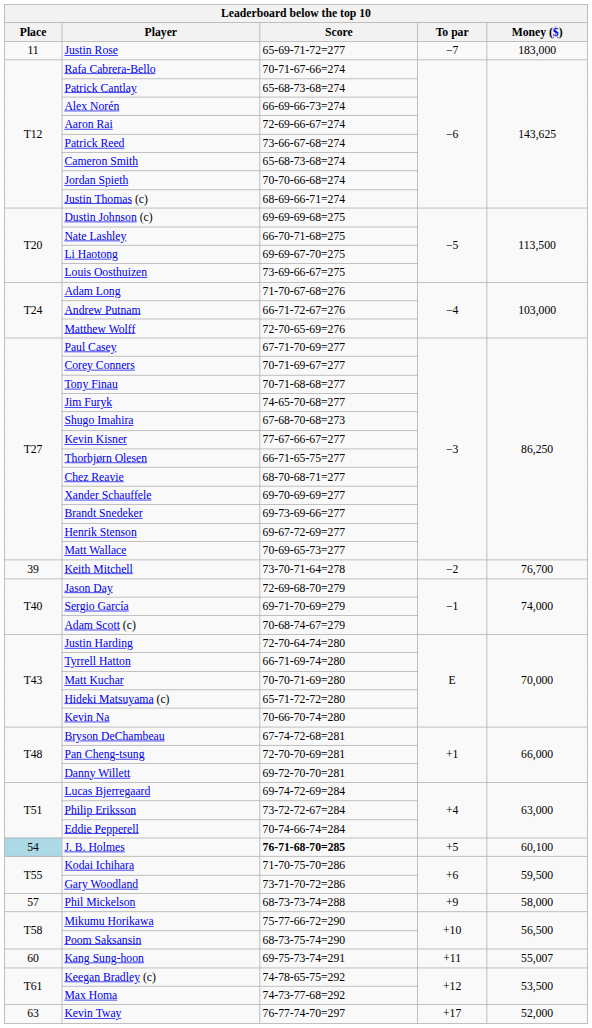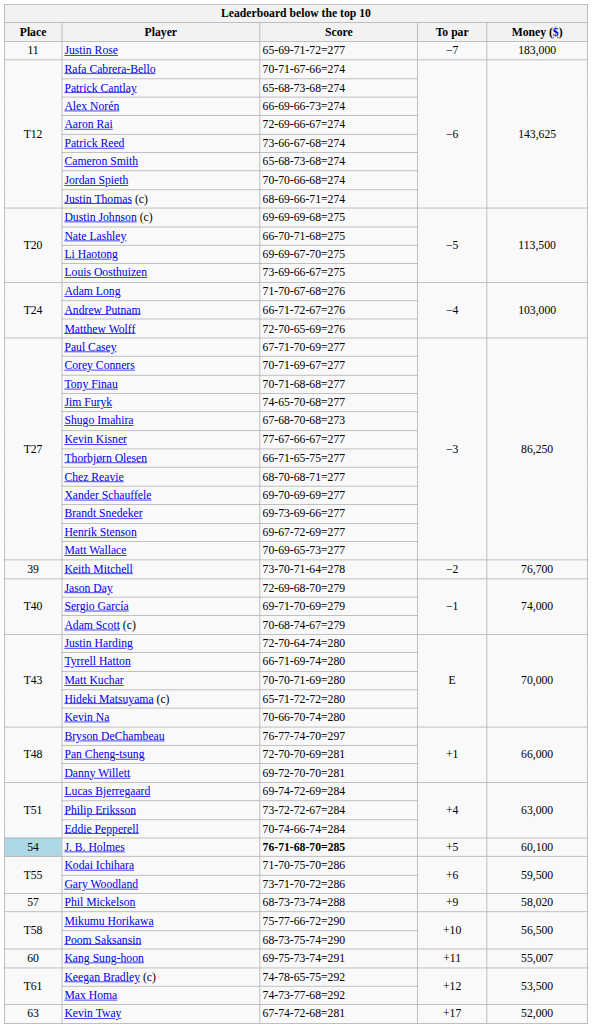Bryson DeChambeau | Score: 67-74-72-68=281 -> 76-77-74-70=297
Phil Mickelson | Money ($): 58,000 -> 58,020
Kevin Tway | Score: 76-77-74-70=297 -> 67-74-72-68=281
